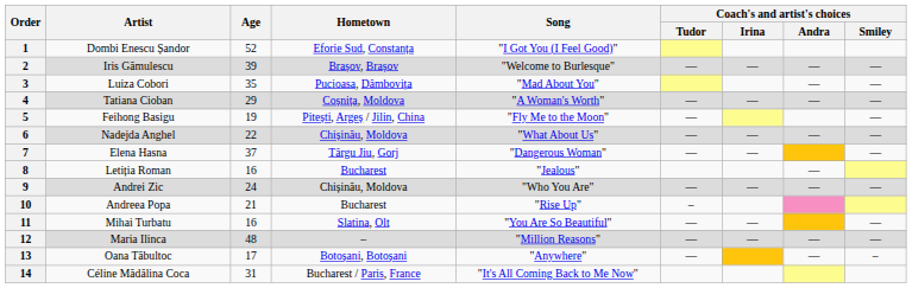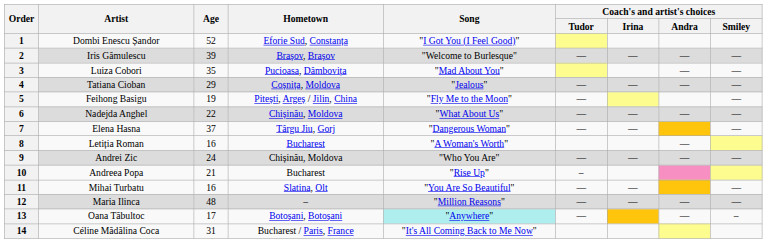4 | Song: "A Woman's Worth" -> "Jealous"
8 | Song: "Jealous" -> "A Woman's Worth"
13 | Song: no background -> paleturquoise background
